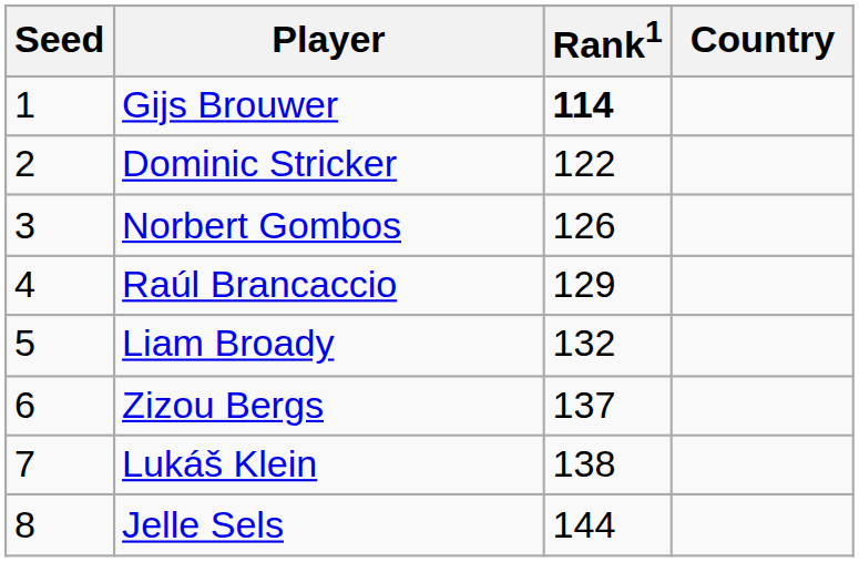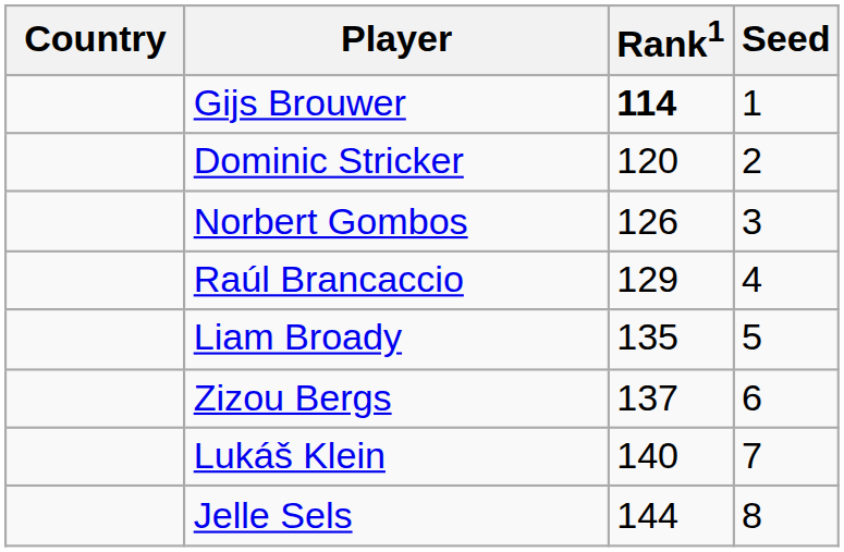columns swapped: Country <-> Seed
Dominic Stricker | Rank1: 122 -> 120
Liam Broady | Rank1: 132 -> 135
Lukáš Klein | Rank1: 138 -> 140
